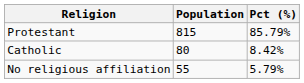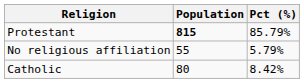Protestant | Population: normal -> bold
rows swapped: Catholic <-> No religious affiliation
